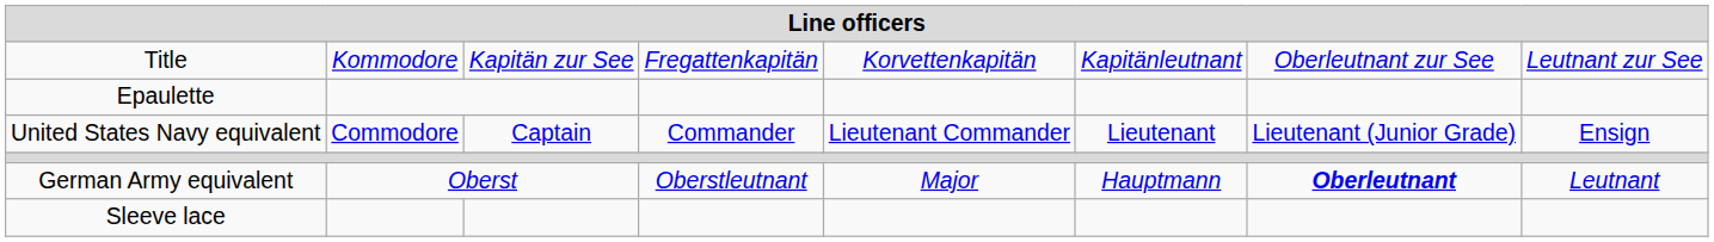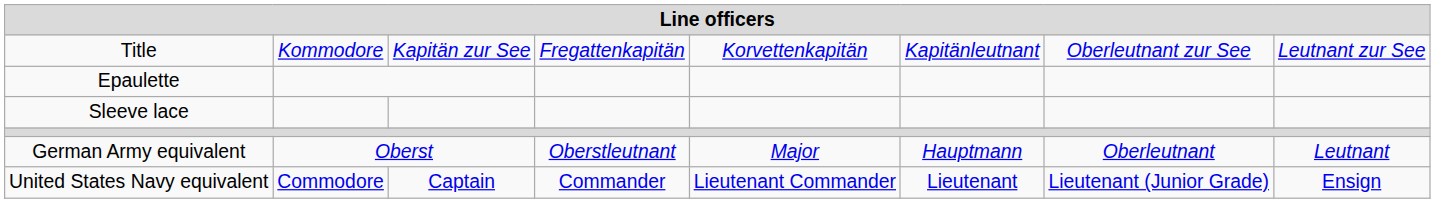rows swapped: Sleeve lace <-> United States Navy equivalent
German Army equivalent | column 7: bold -> normal
